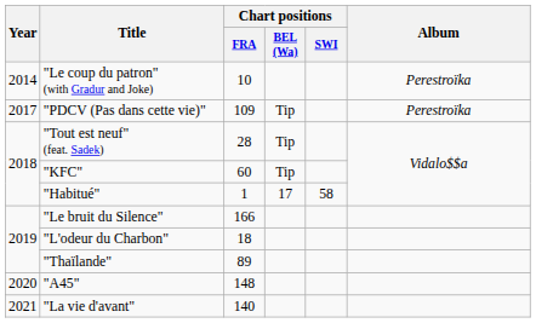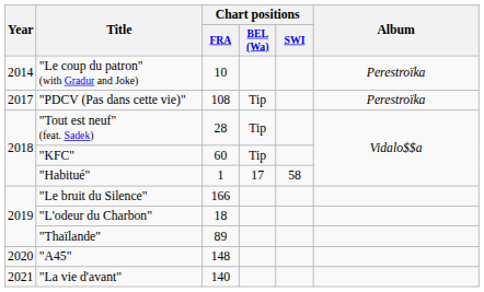"PDCV (Pas dans cette vie)" | Chart positions / FRA: 109 -> 108
